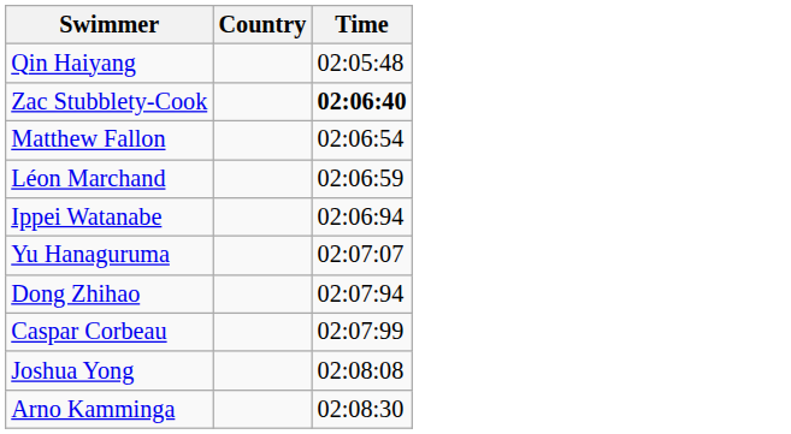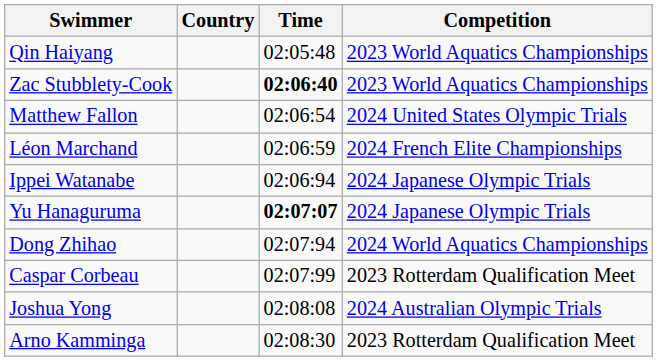+ column: Competition | 2023 World Aquatics Championships | 2023 World Aquatics Championships | 2024 United States Olympic Trials | 2024 French Elite Championships | 2024 Japanese Olympic Trials | 2024 Japanese Olympic Trials | 2024 World Aquatics Championships | 2023 Rotterdam Qualification Meet | 2024 Australian Olympic Trials | 2023 Rotterdam Qualification Meet
Yu Hanaguruma | Time: normal -> bold
